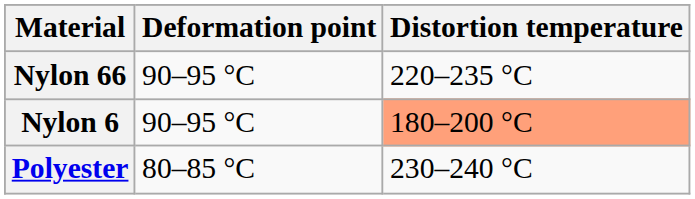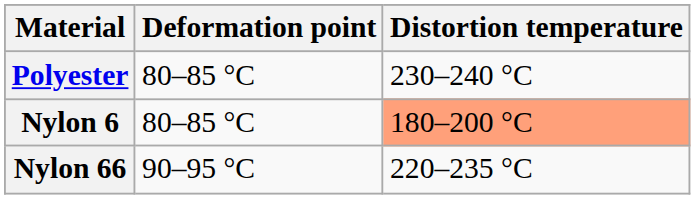rows swapped: Polyester <-> Nylon 66
Nylon 6 | Deformation point: 90–95 °C -> 80–85 °C
